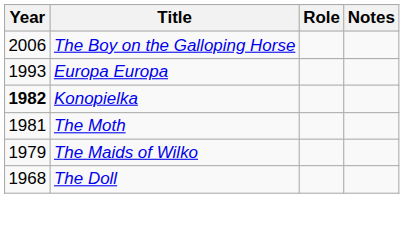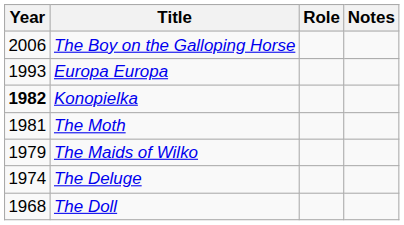+ row: 1974 | The Deluge
